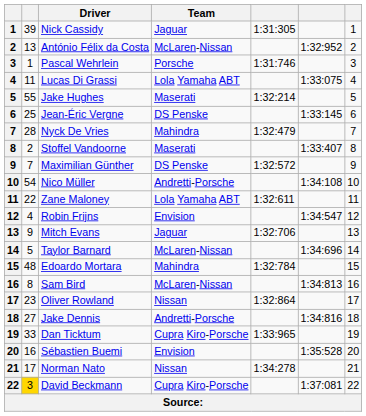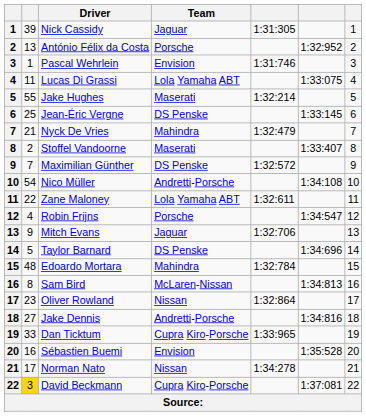António Félix da Costa | Team: McLaren-Nissan -> Porsche
Pascal Wehrlein | Team: Porsche -> Envision
Nyck De Vries | column 2: 28 -> 21
Robin Frijns | Team: Envision -> Porsche
Taylor Barnard | Team: McLaren-Nissan -> DS Penske
